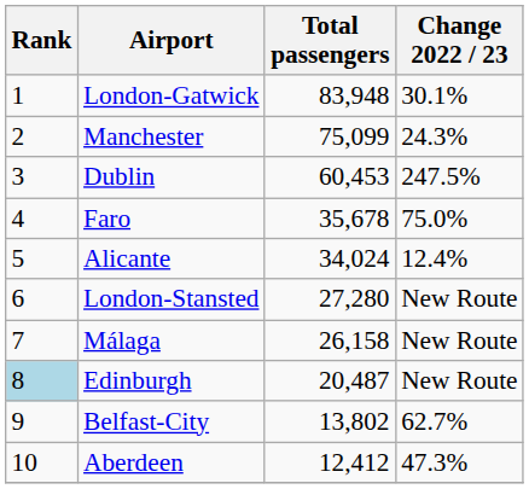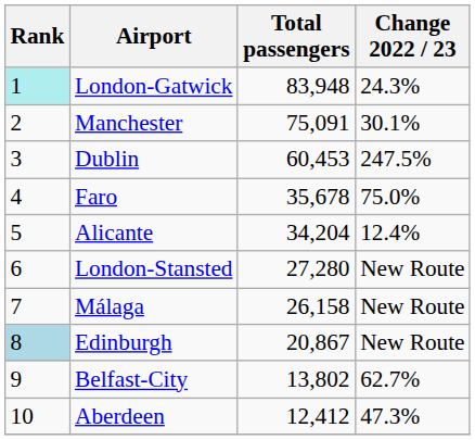London-Gatwick | Rank: no background -> paleturquoise background
London-Gatwick | Change 2022 / 23: 30.1% -> 24.3%
Manchester | Total passengers: 75,099 -> 75,091
Manchester | Change 2022 / 23: 24.3% -> 30.1%
Alicante | Total passengers: 34,024 -> 34,204
Edinburgh | Total passengers: 20,487 -> 20,867
